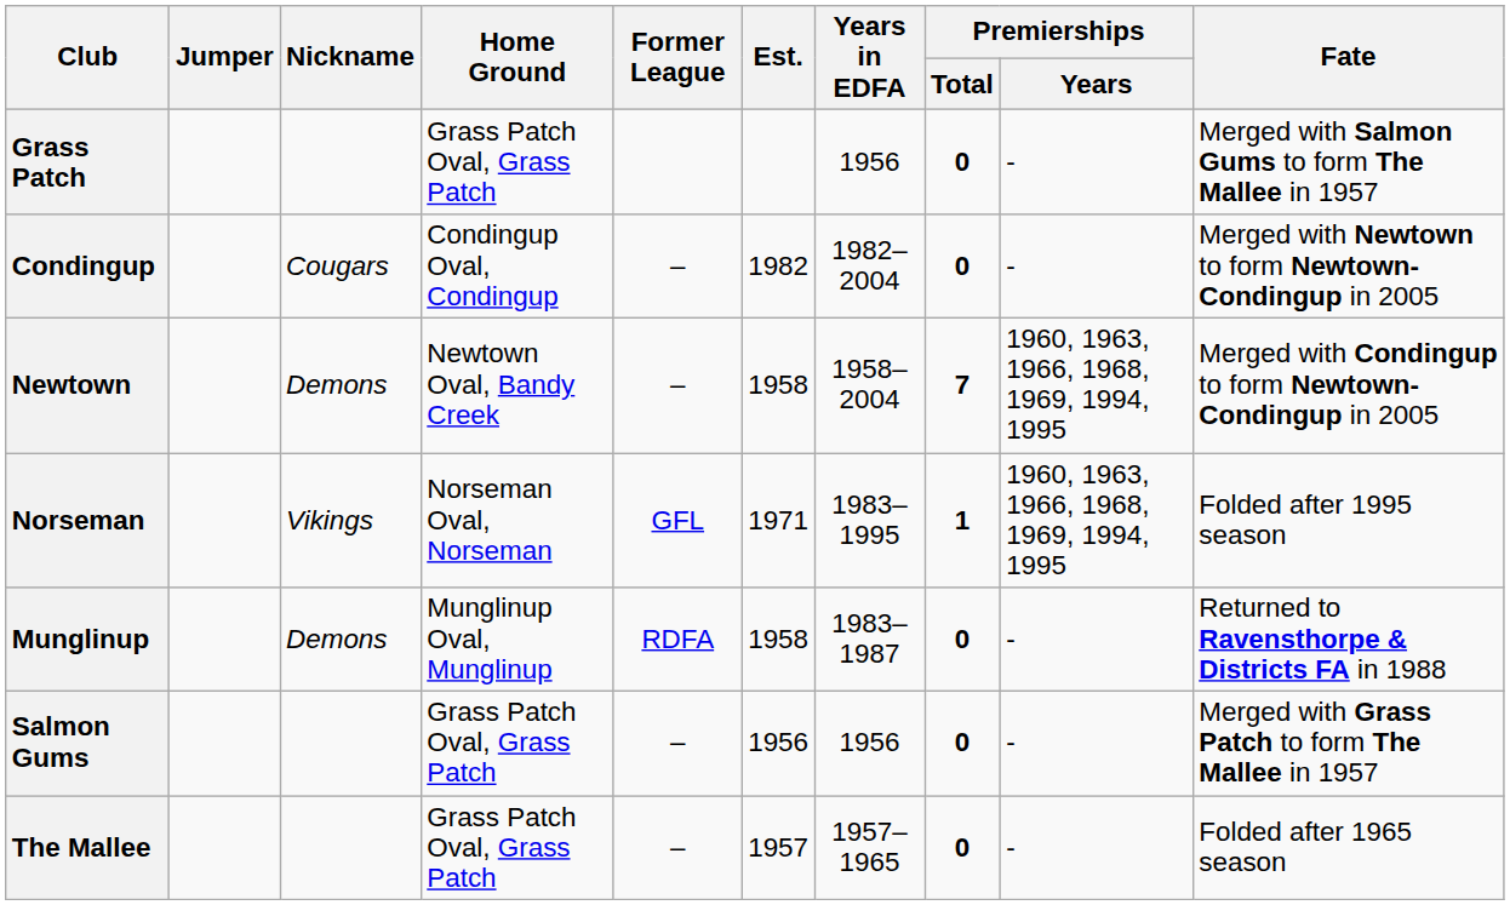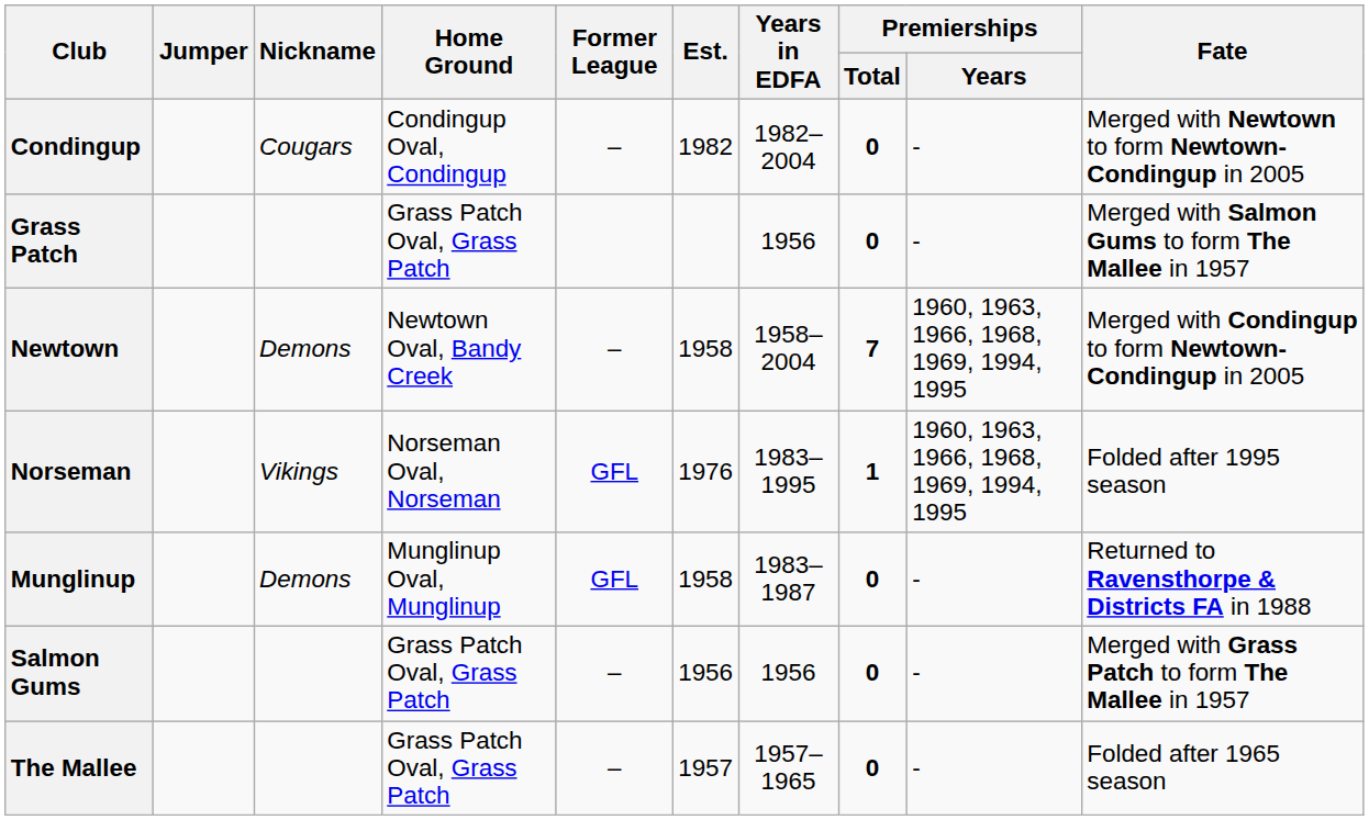rows swapped: Condingup <-> Grass Patch
Norseman | Est.: 1971 -> 1976
Munglinup | Former League: RDFA -> GFL
